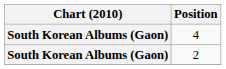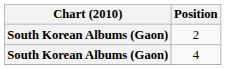rows swapped: 2 <-> 4
